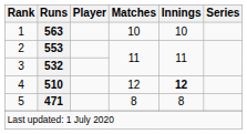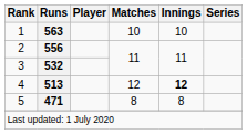2 | Runs: 553 -> 556
4 | Runs: 510 -> 513
